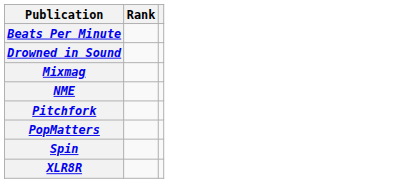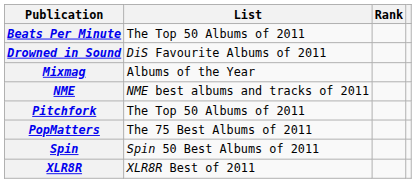+ column: List | The Top 50 Albums of 2011 | DiS Favourite Albums of 2011 | Albums of the Year | NME best albums and tracks of 2011 | The Top 50 Albums of 2011 | The 75 Best Albums of 2011 | Spin 50 Best Albums of 2011 | XLR8R Best of 2011
